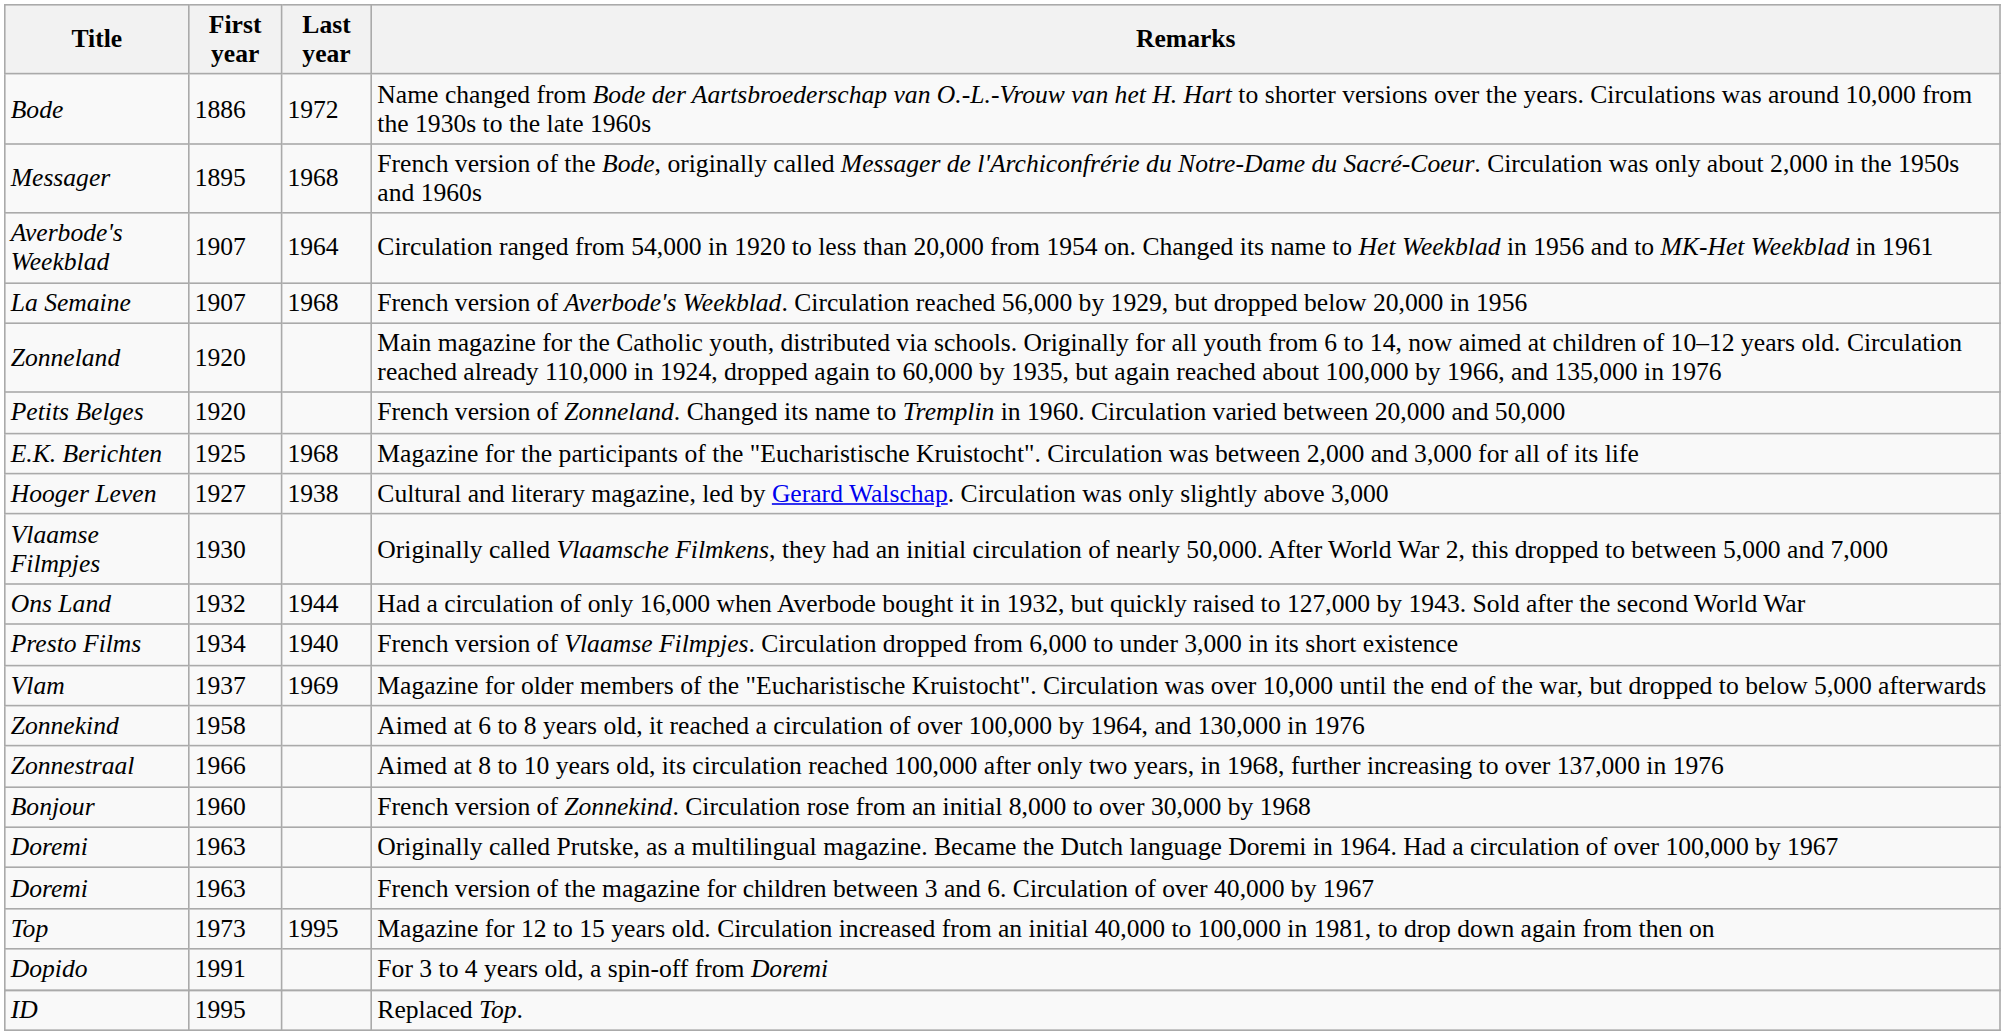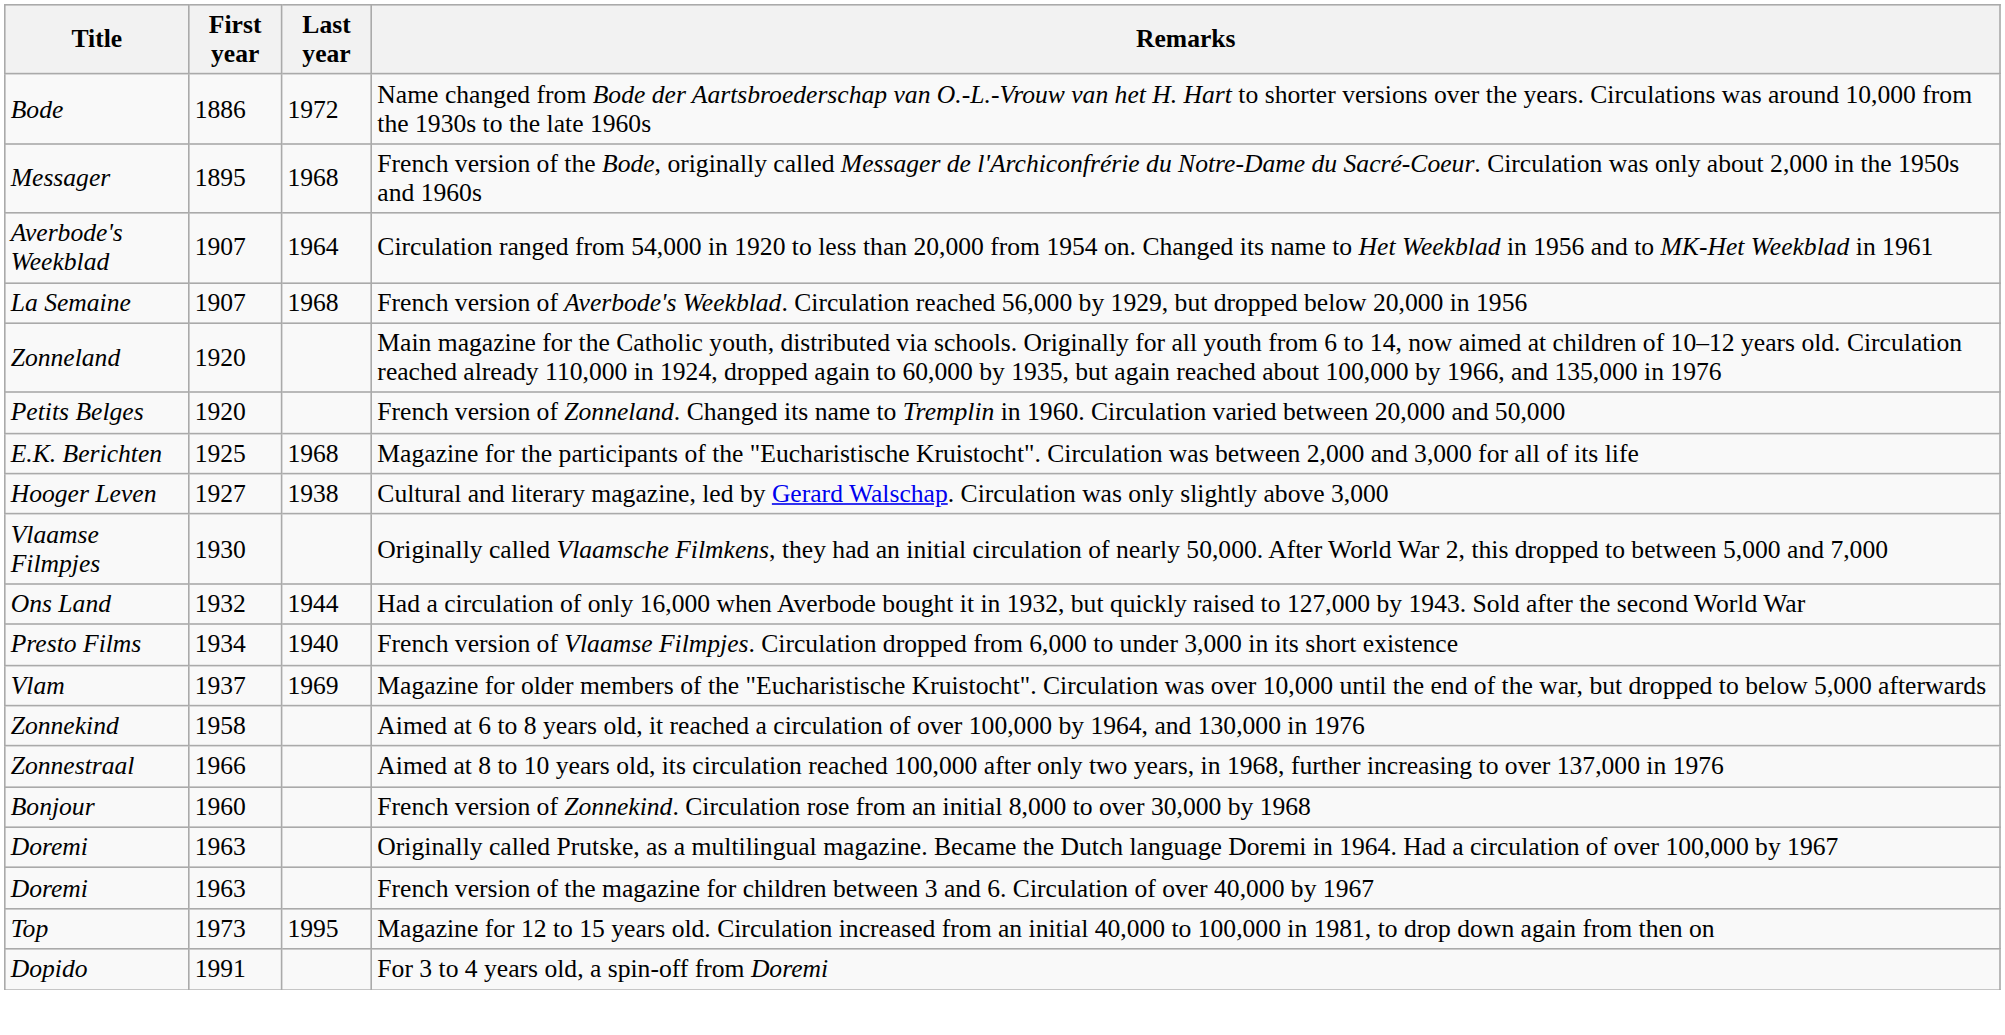- row: ID | 1995 | Replaced Top.
